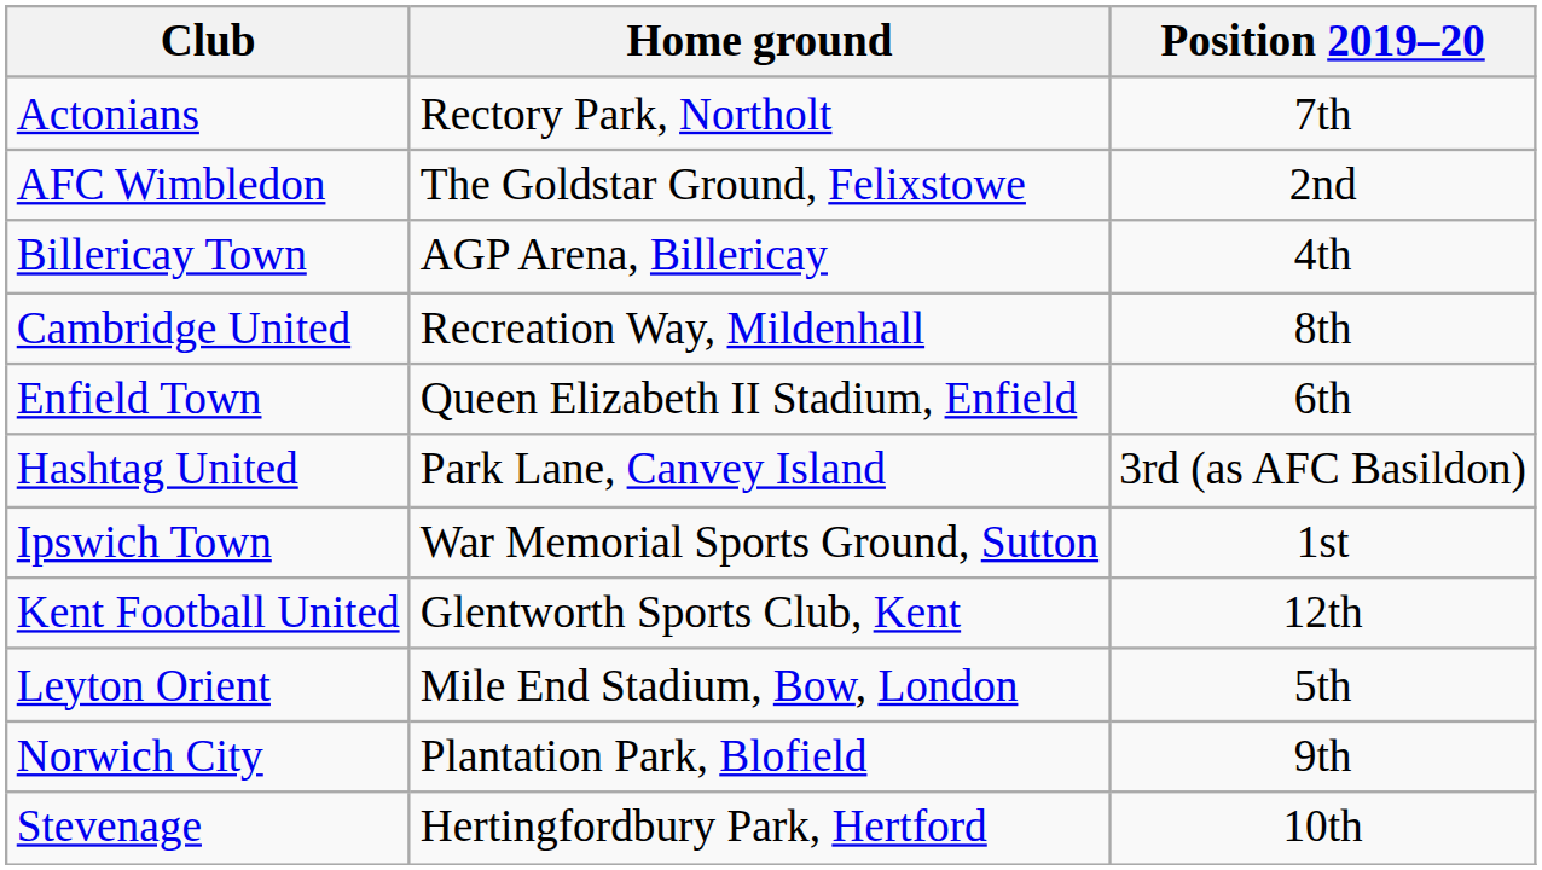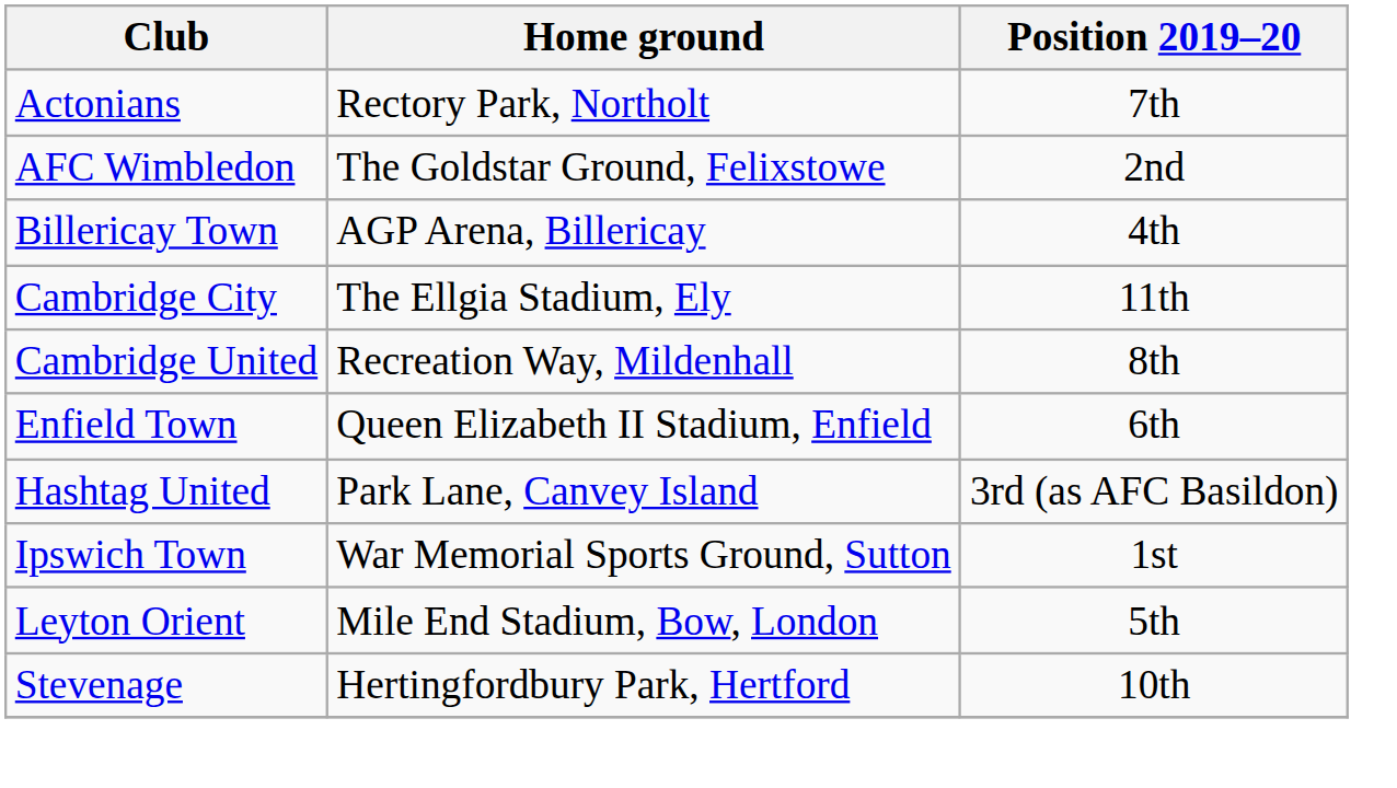+ row: Cambridge City | The Ellgia Stadium, Ely | 11th
- row: Kent Football United | Glentworth Sports Club, Kent | 12th
- row: Norwich City | Plantation Park, Blofield | 9th
